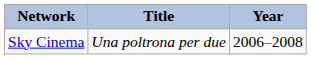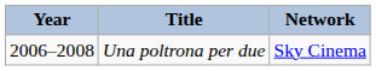columns swapped: Year <-> Network
